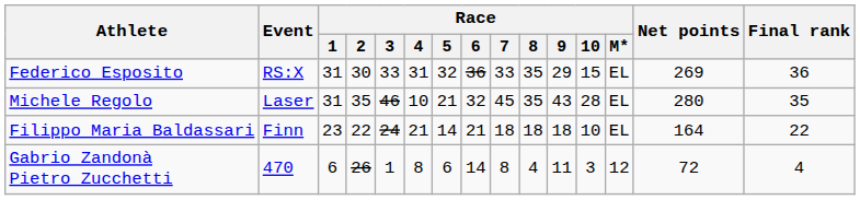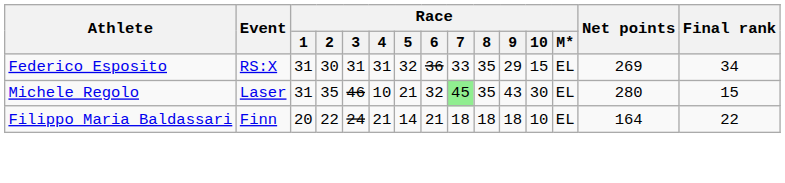Federico Esposito | Race / 3: 33 -> 31
Federico Esposito | Final rank: 36 -> 34
Michele Regolo | Race / 7: no background -> lightgreen background
Michele Regolo | Race / 10: 28 -> 30
Michele Regolo | Final rank: 35 -> 15
Filippo Maria Baldassari | Race / 1: 23 -> 20
- row: Gabrio Zandonà Pietro Zucchetti | 470 | 6 | 26 | 1 | 8 | 6 | 14 | 8 | 4 | 11 | 3 | 12 | 72 | 4
